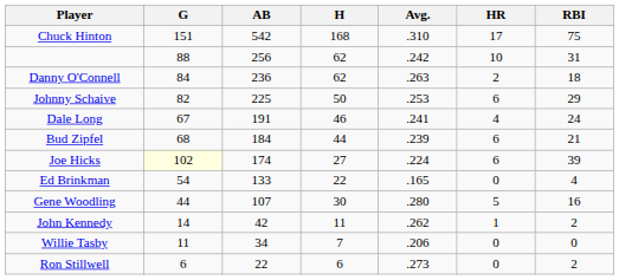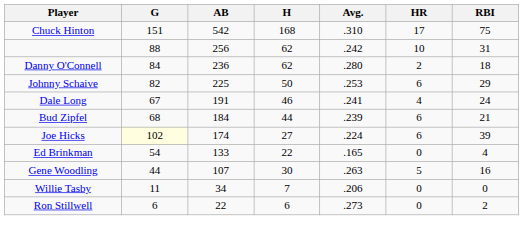Danny O'Connell | Avg.: .263 -> .280
Gene Woodling | Avg.: .280 -> .263
- row: John Kennedy | 14 | 42 | 11 | .262 | 1 | 2
